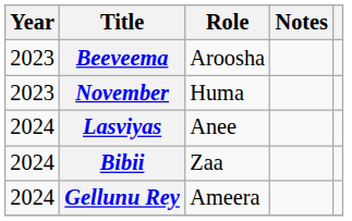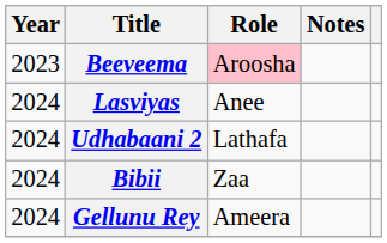Beeveema | Role: no background -> pink background
- row: 2023 | November | Huma
+ row: 2024 | Udhabaani 2 | Lathafa
